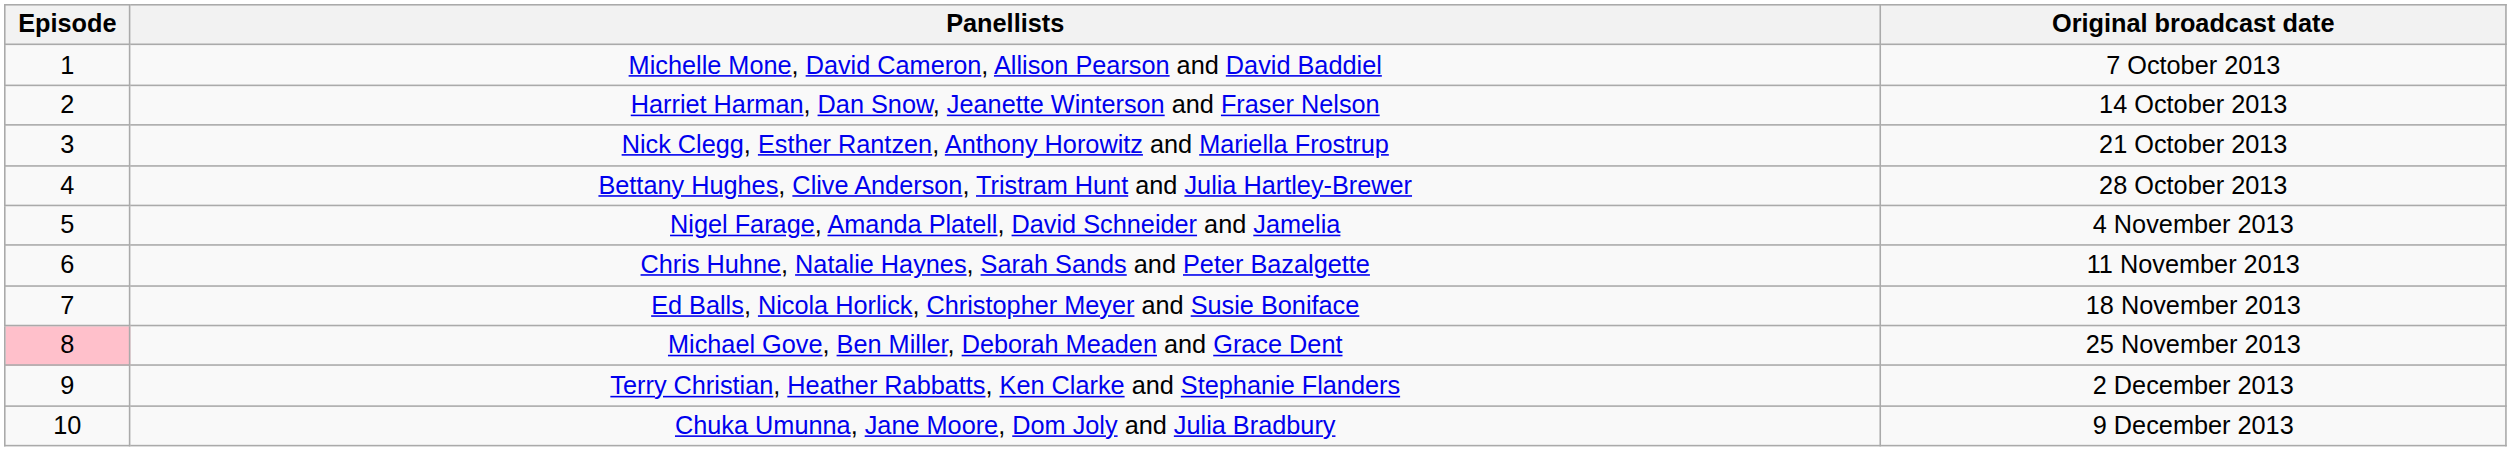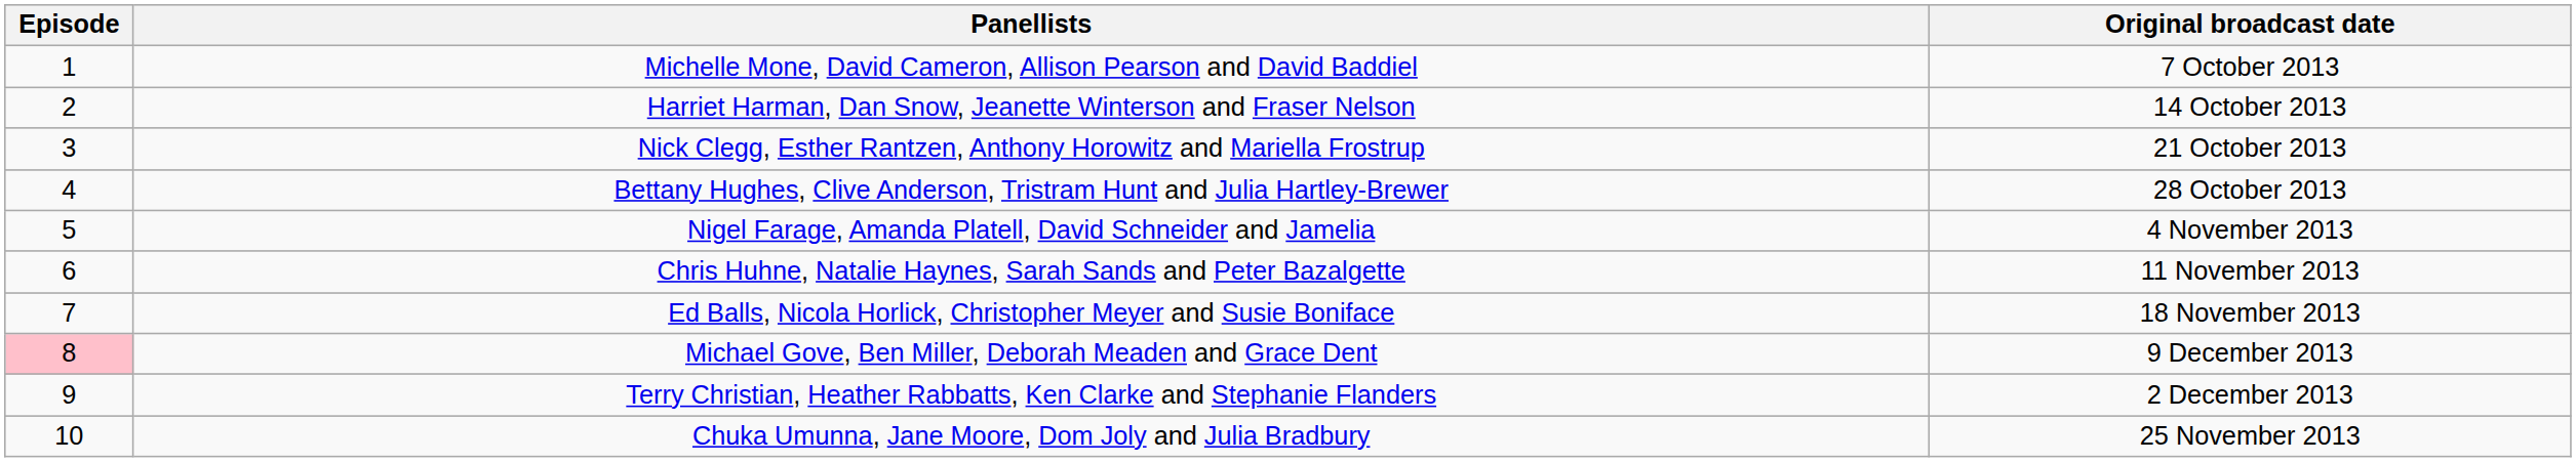Michael Gove, Ben Miller, Deborah Meaden and Grace Dent | Original broadcast date: 25 November 2013 -> 9 December 2013
Chuka Umunna, Jane Moore, Dom Joly and Julia Bradbury | Original broadcast date: 9 December 2013 -> 25 November 2013
